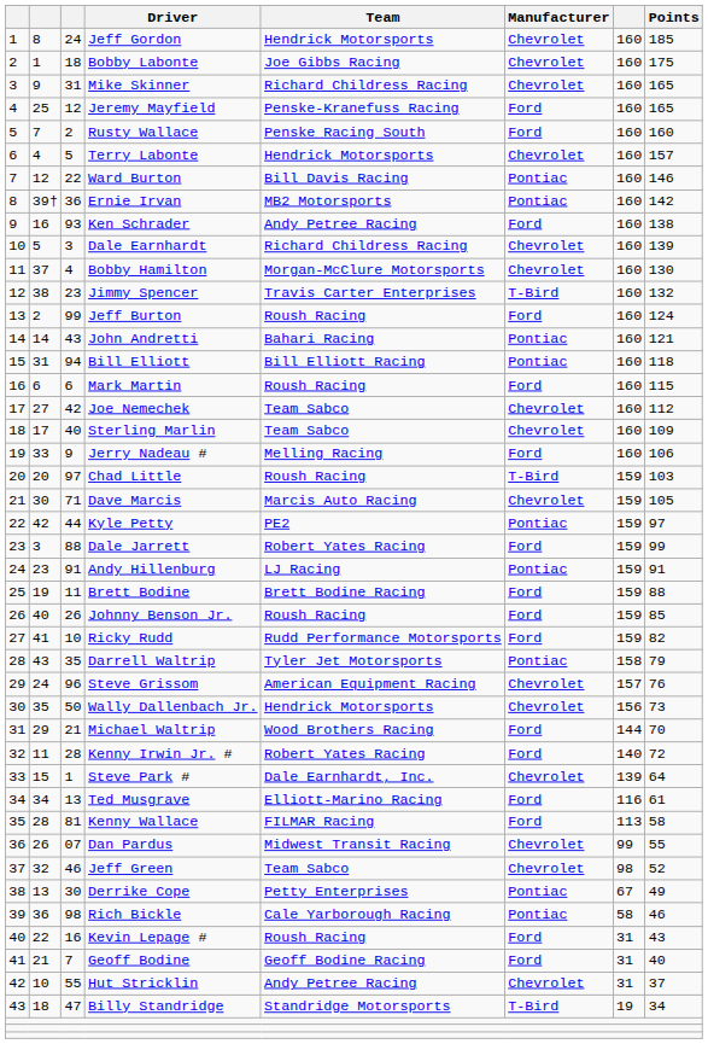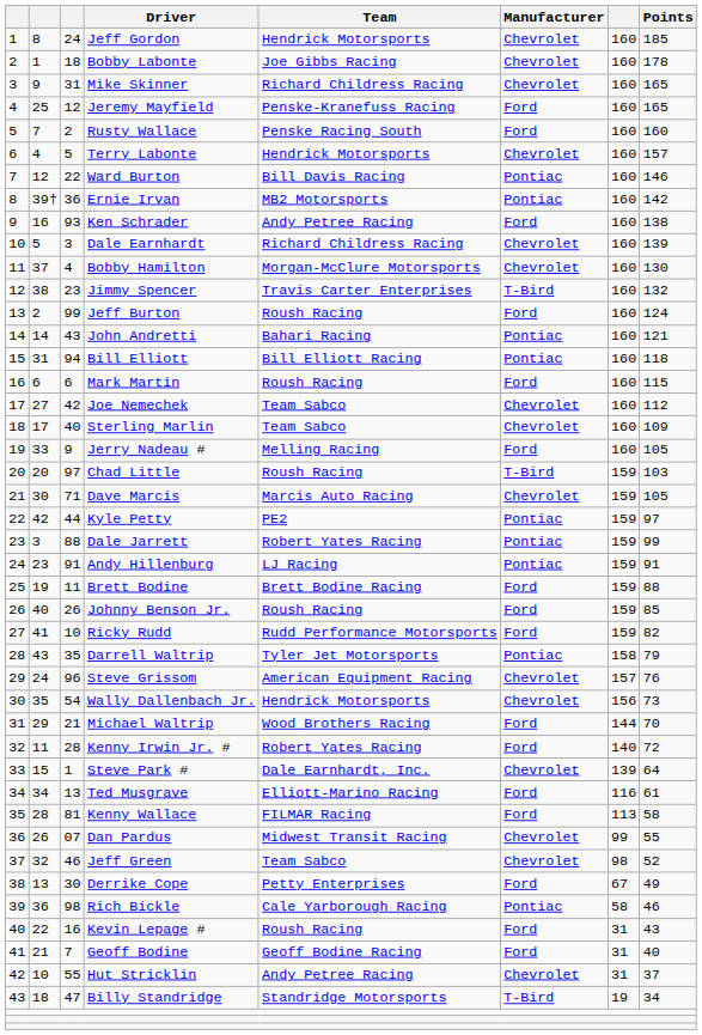Bobby Labonte | Points: 175 -> 178
Jerry Nadeau # | Points: 106 -> 105
Dale Jarrett | Manufacturer: Ford -> Pontiac
Wally Dallenbach Jr. | column 3: 50 -> 54
Derrike Cope | Manufacturer: Pontiac -> Ford
